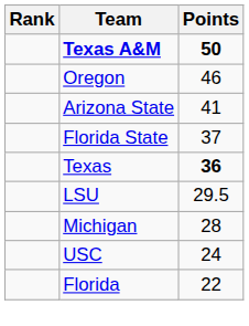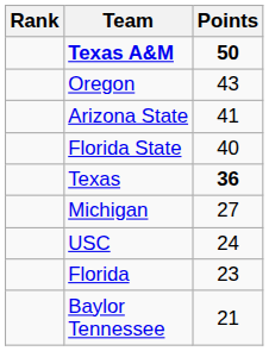Oregon | Points: 46 -> 43
Florida State | Points: 37 -> 40
- row: LSU | 29.5
Michigan | Points: 28 -> 27
Florida | Points: 22 -> 23
+ row: Baylor Tennessee | 21
